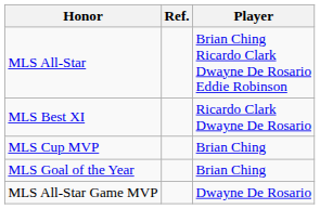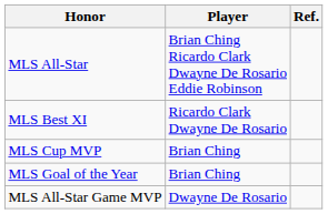columns swapped: Player <-> Ref.
